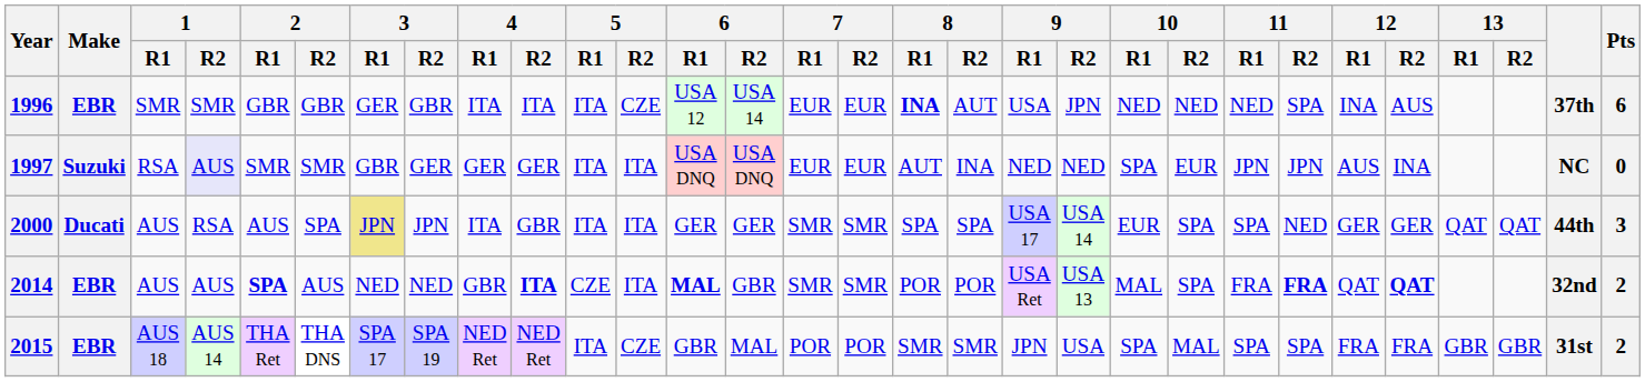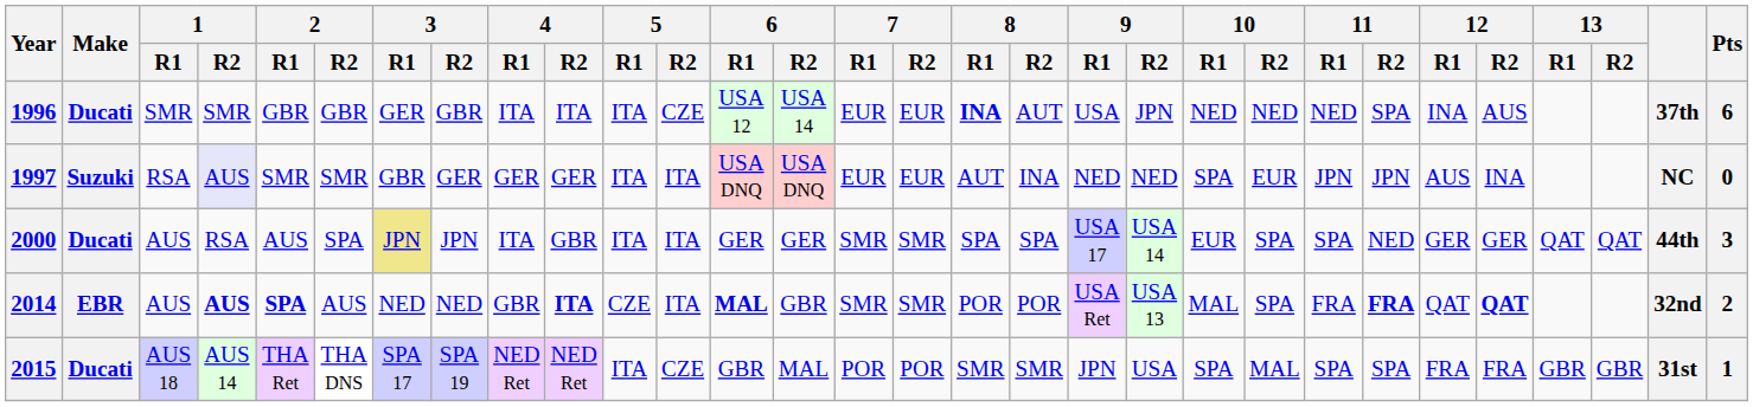1996 | Make: EBR -> Ducati
2014 | 1 / R2: normal -> bold
2015 | Make: EBR -> Ducati
2015 | Pts: 2 -> 1
